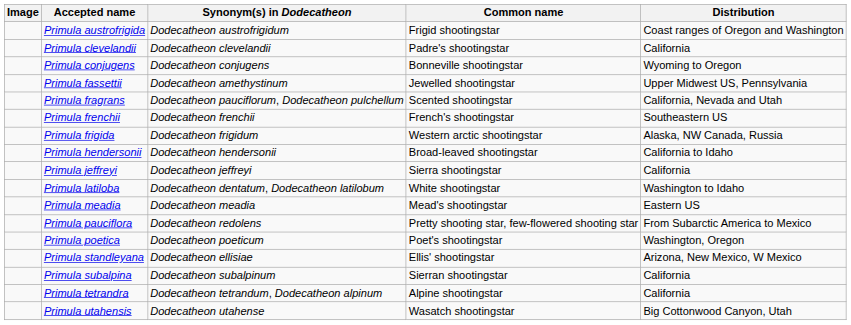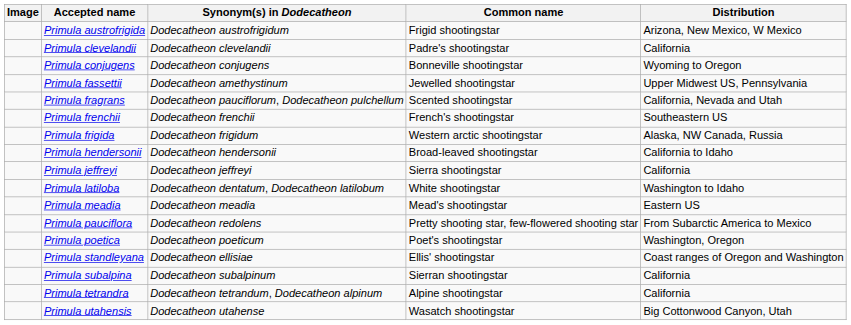Primula austrofrigida | Distribution: Coast ranges of Oregon and Washington -> Arizona, New Mexico, W Mexico
Primula standleyana | Distribution: Arizona, New Mexico, W Mexico -> Coast ranges of Oregon and Washington
